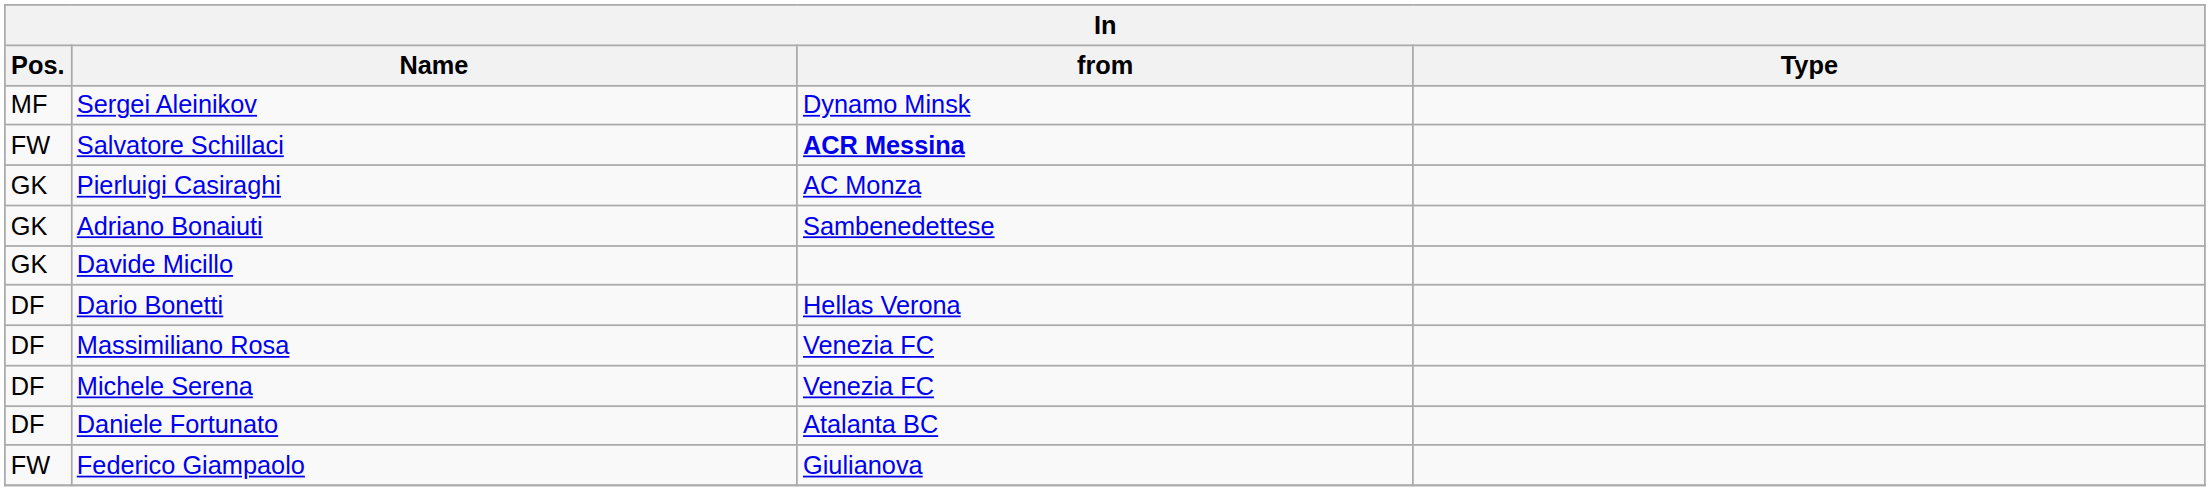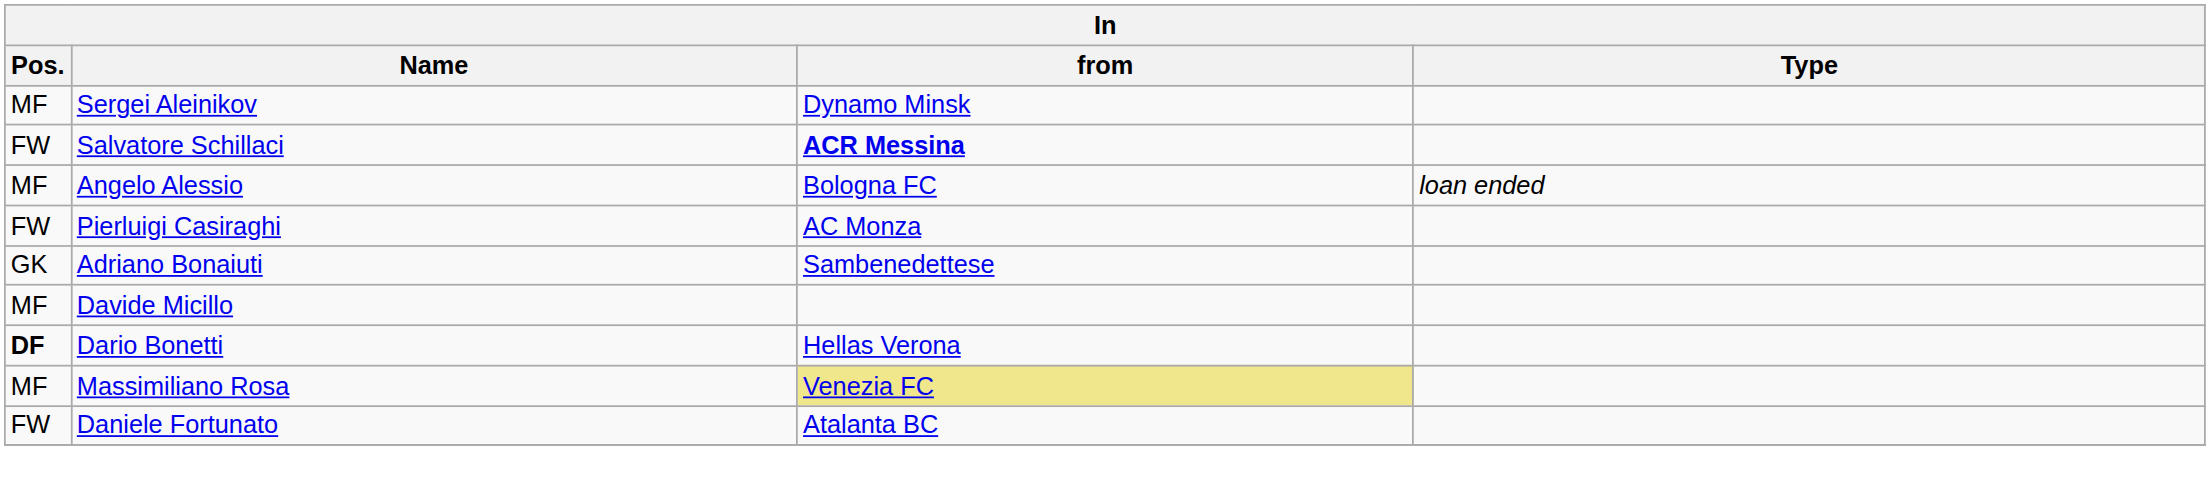+ row: MF | Angelo Alessio | Bologna FC | loan ended
Pierluigi Casiraghi | Pos.: GK -> FW
Davide Micillo | Pos.: GK -> MF
Dario Bonetti | Pos.: normal -> bold
Massimiliano Rosa | Pos.: DF -> MF
Massimiliano Rosa | from: no background -> khaki background
- row: DF | Michele Serena | Venezia FC
Daniele Fortunato | Pos.: DF -> FW
- row: FW | Federico Giampaolo | Giulianova
